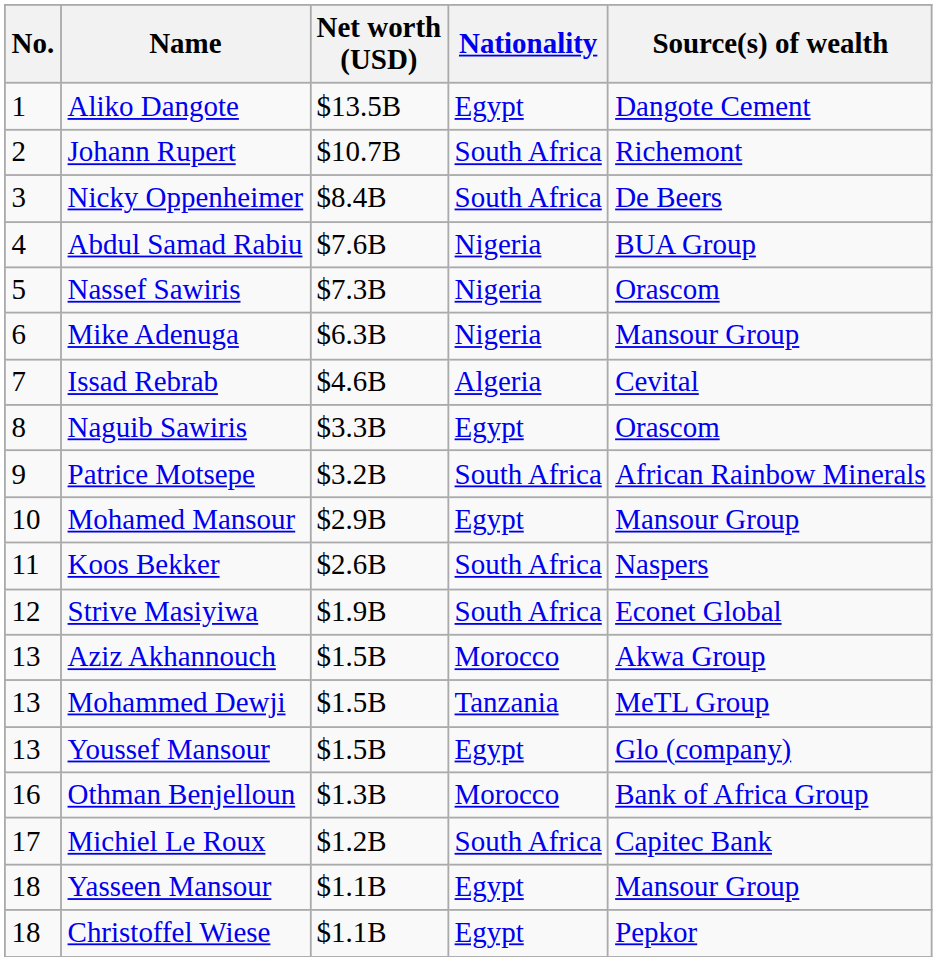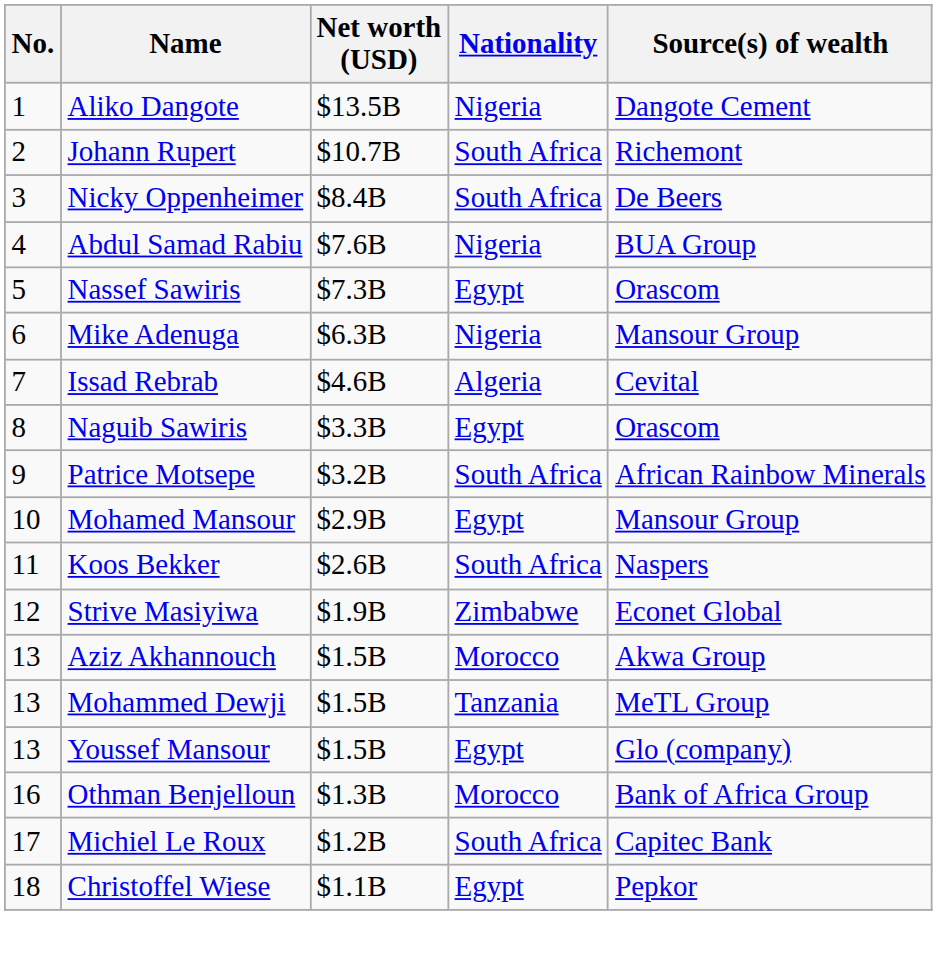Aliko Dangote | Nationality: Egypt -> Nigeria
Nassef Sawiris | Nationality: Nigeria -> Egypt
Strive Masiyiwa | Nationality: South Africa -> Zimbabwe
- row: 18 | Yasseen Mansour | $1.1B | Egypt | Mansour Group
